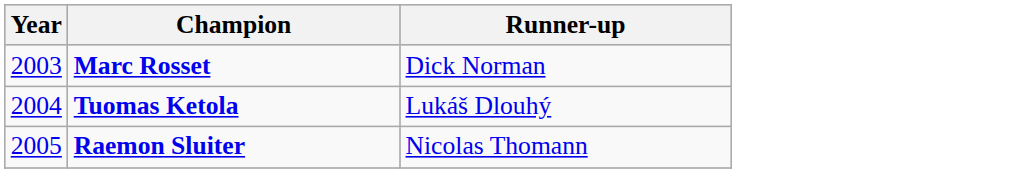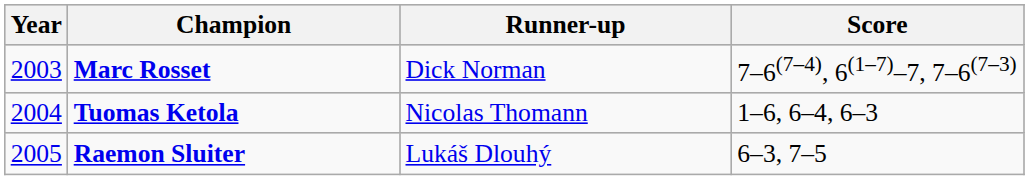+ column: Score | 7–6(7–4), 6(1–7)–7, 7–6(7–3) | 1–6, 6–4, 6–3 | 6–3, 7–5
Tuomas Ketola | Runner-up: Lukáš Dlouhý -> Nicolas Thomann
Raemon Sluiter | Runner-up: Nicolas Thomann -> Lukáš Dlouhý
